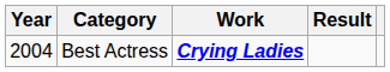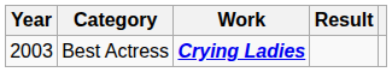Best Actress | Year: 2004 -> 2003
